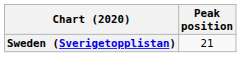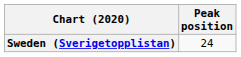Sweden (Sverigetopplistan) | Peak position: 21 -> 24
